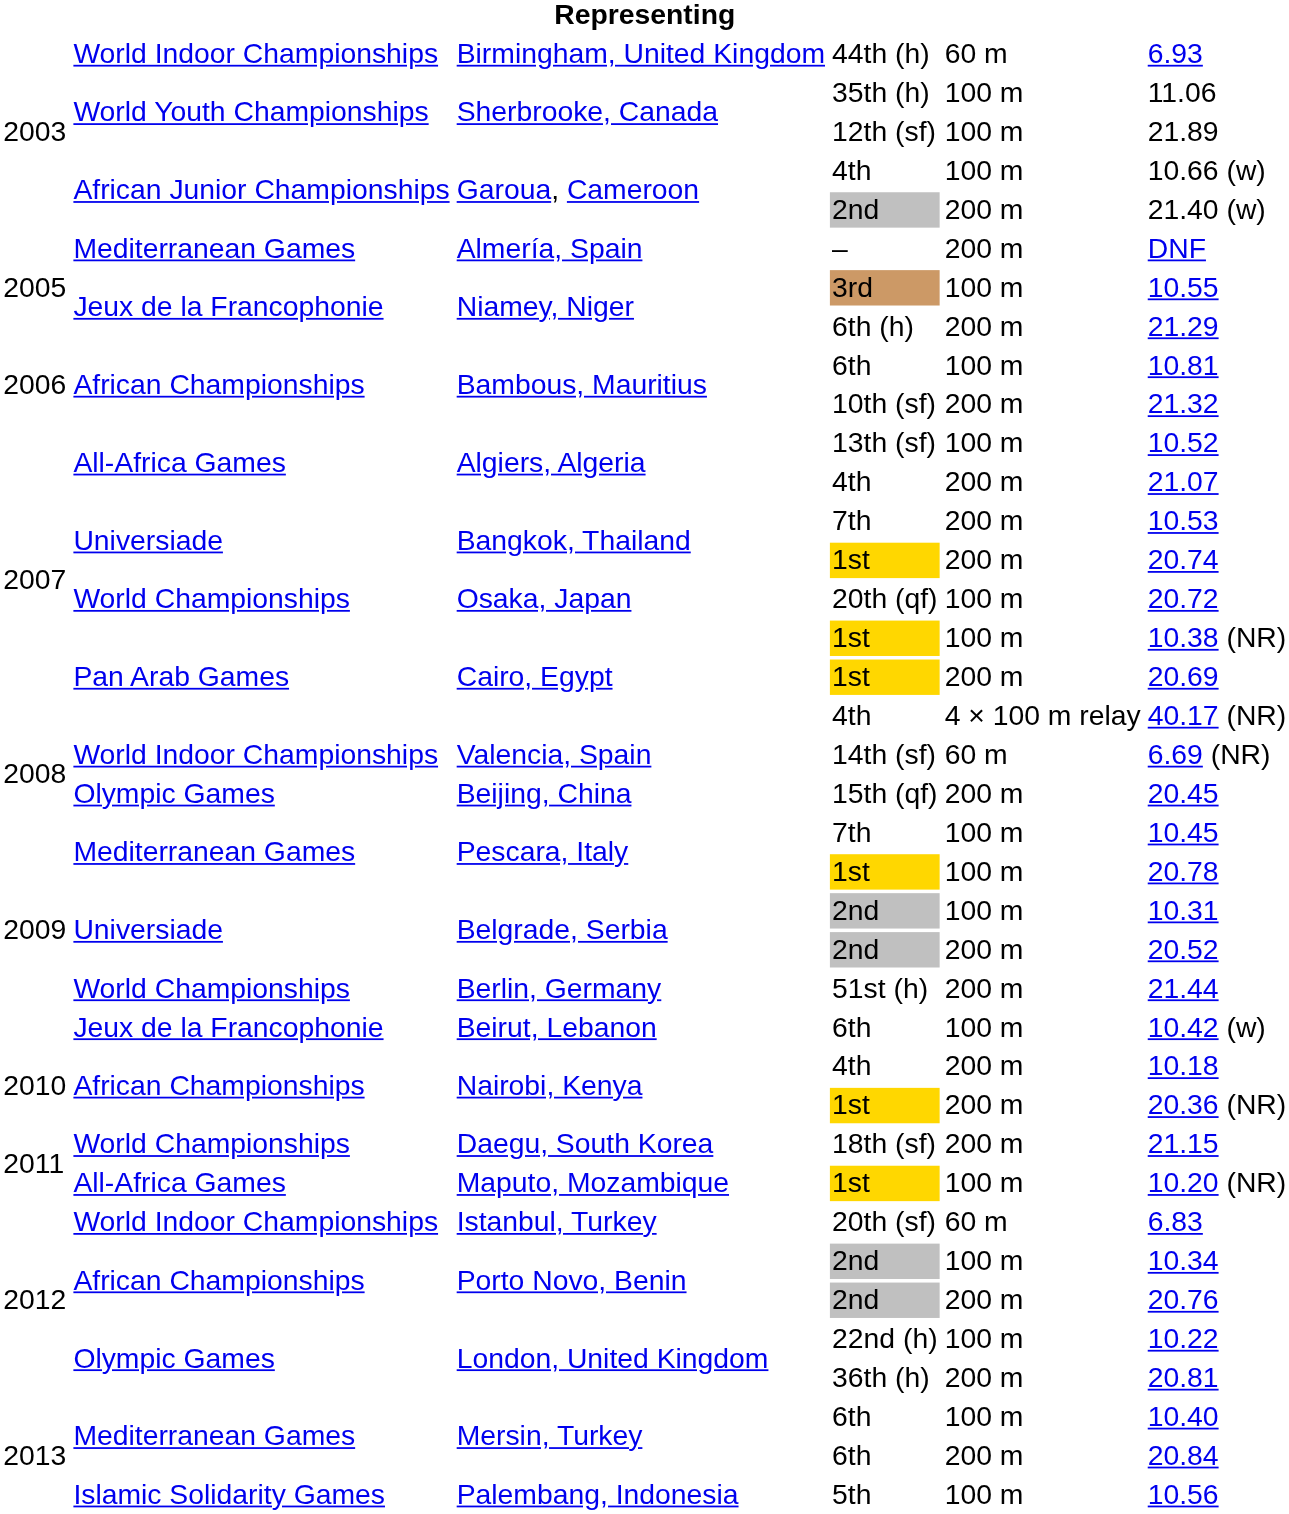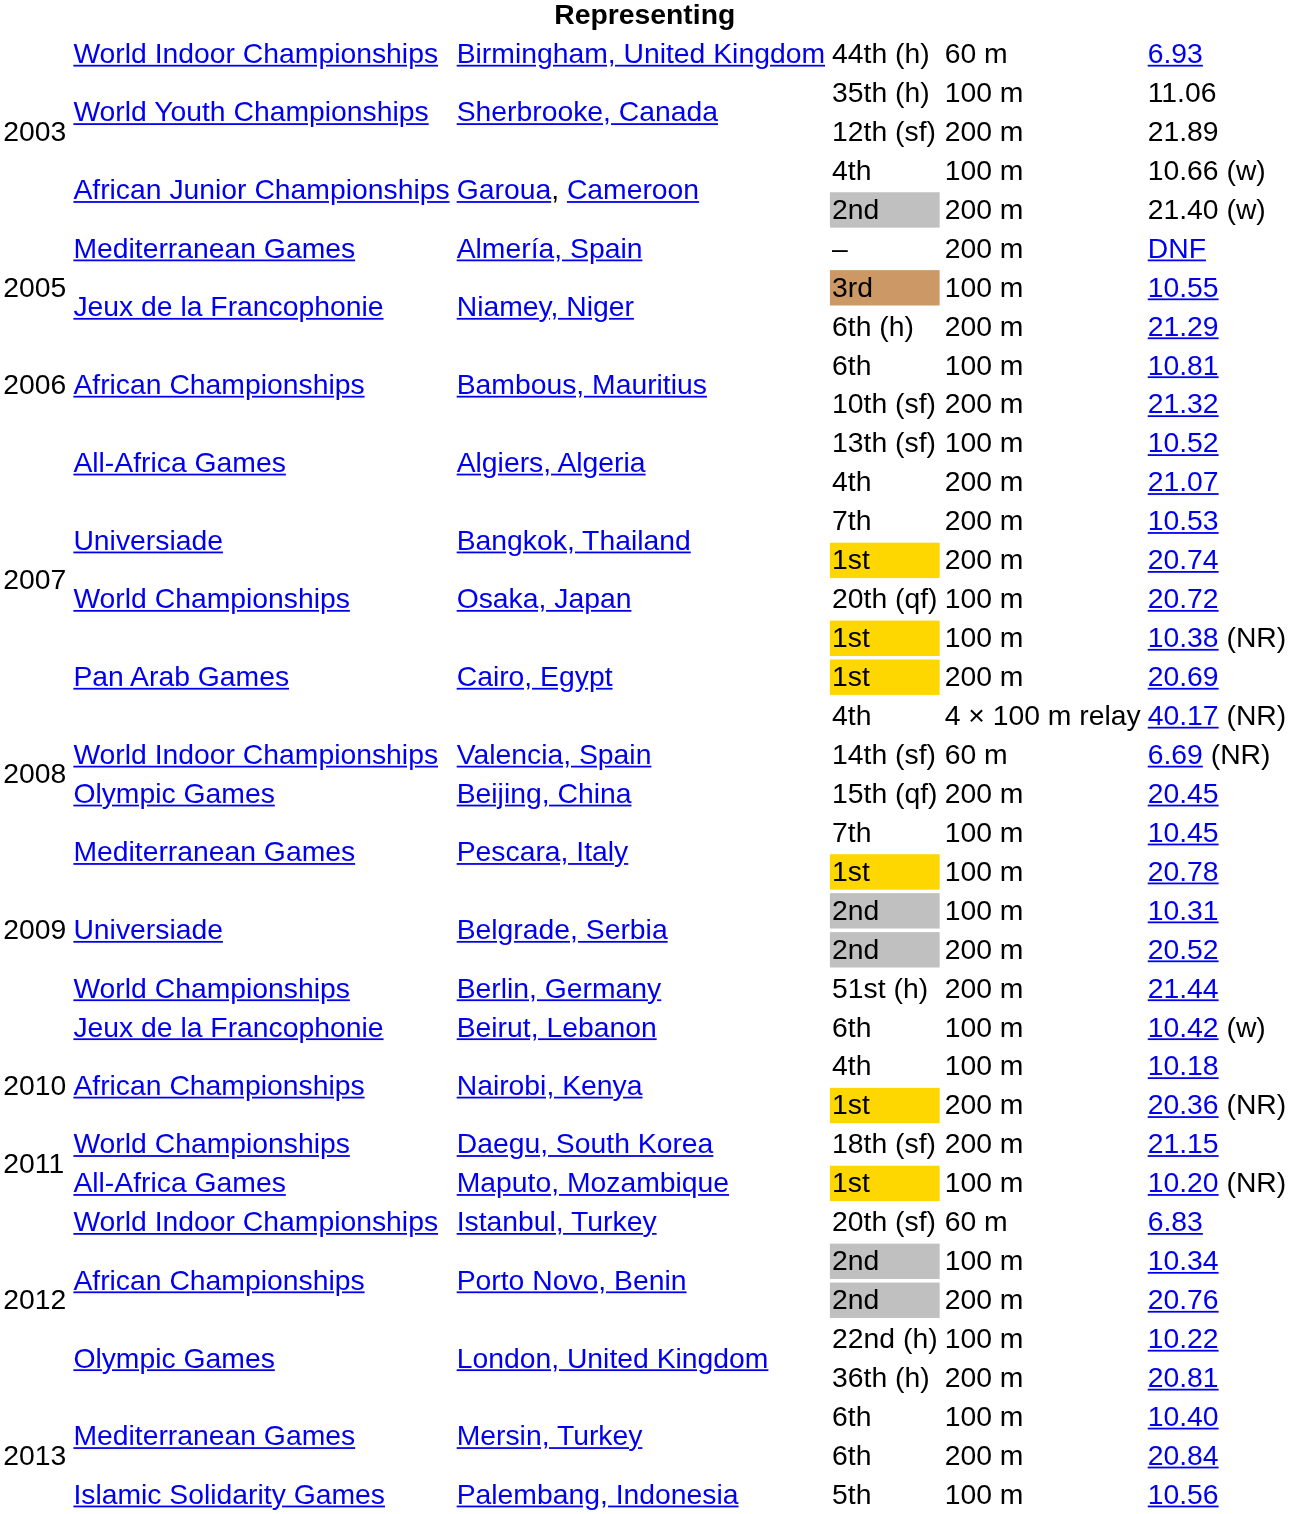Sherbrooke, Canada / 12th (sf) | column 5: 100 m -> 200 m
Nairobi, Kenya / 4th | column 5: 200 m -> 100 m
